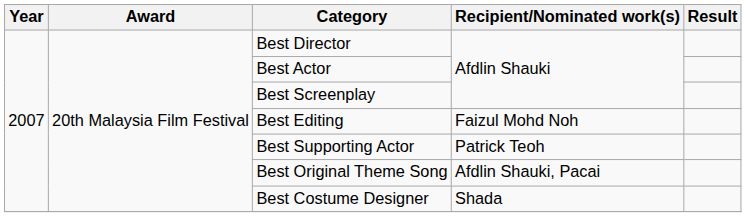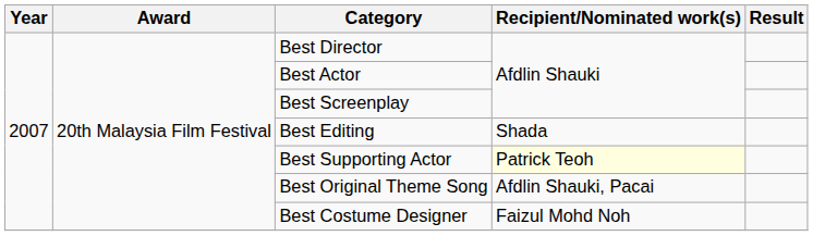Best Editing | Recipient/Nominated work(s): Faizul Mohd Noh -> Shada
Best Supporting Actor | Recipient/Nominated work(s): no background -> lightyellow background
Best Costume Designer | Recipient/Nominated work(s): Shada -> Faizul Mohd Noh
